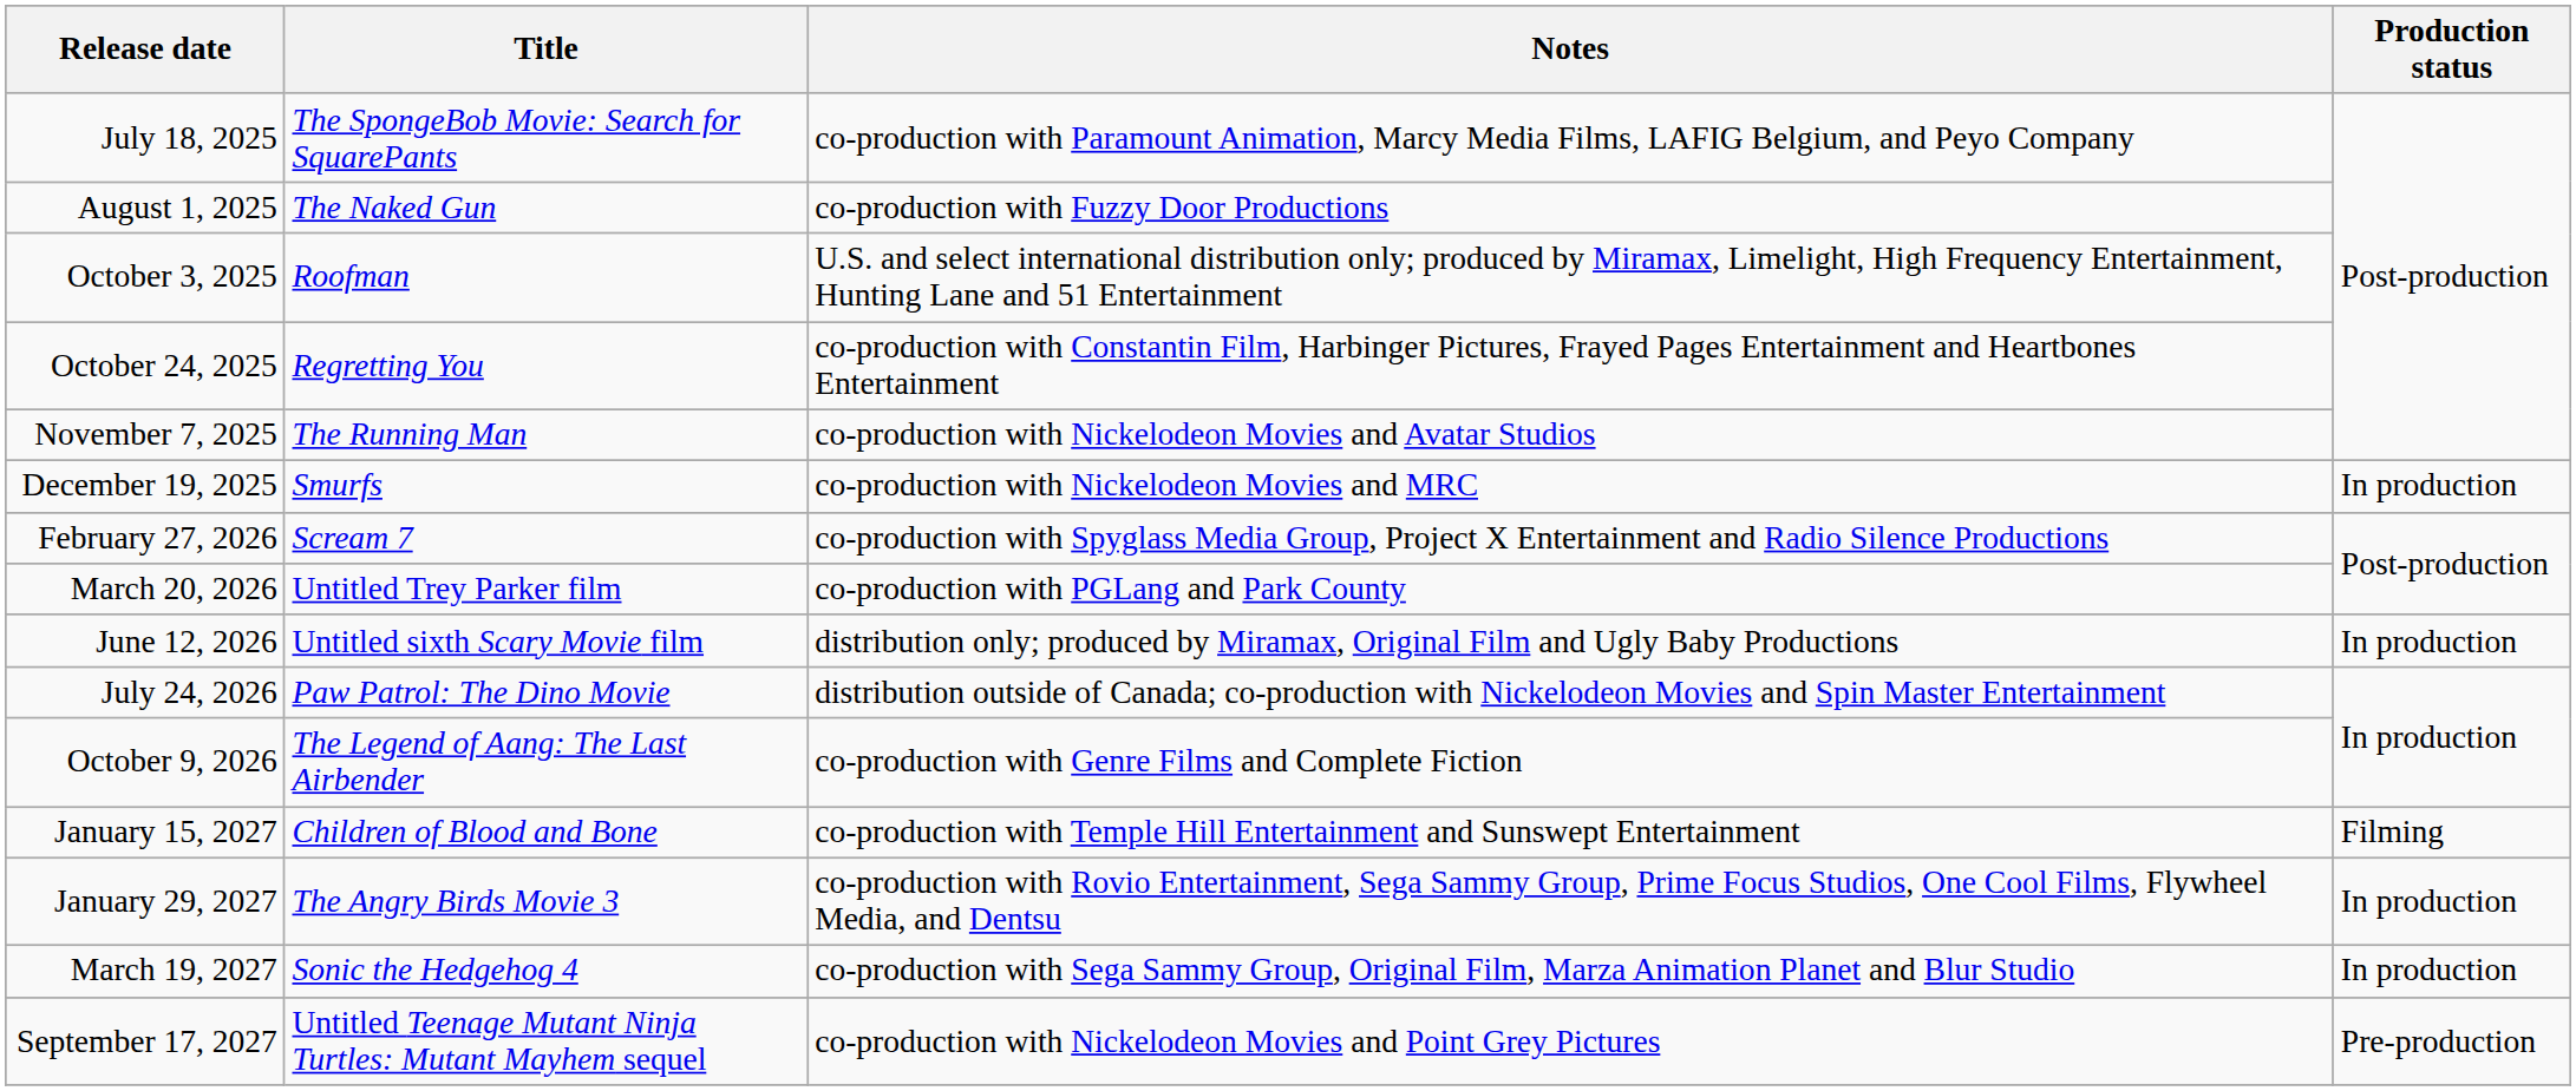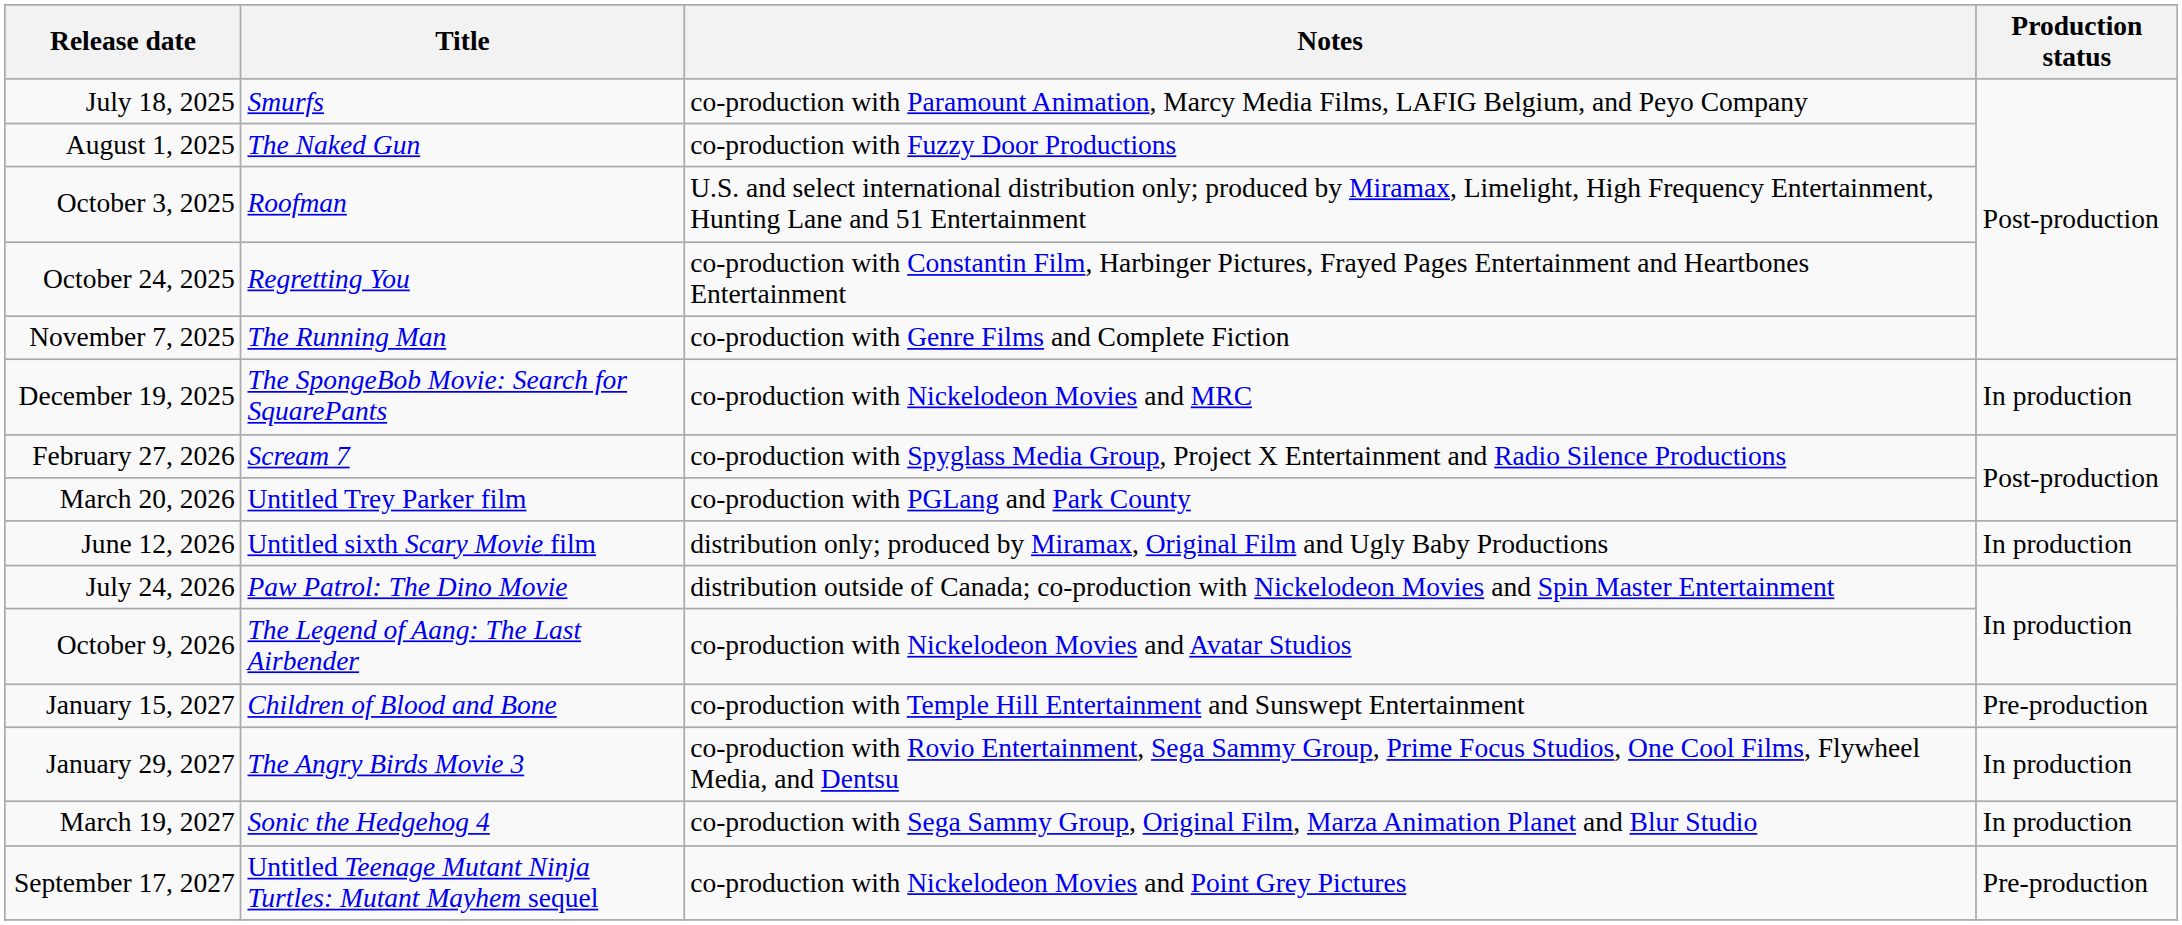July 18, 2025 | Title: The SpongeBob Movie: Search for SquarePants -> Smurfs
November 7, 2025 | Notes: co-production with Nickelodeon Movies and Avatar Studios -> co-production with Genre Films and Complete Fiction
December 19, 2025 | Title: Smurfs -> The SpongeBob Movie: Search for SquarePants
October 9, 2026 | Notes: co-production with Genre Films and Complete Fiction -> co-production with Nickelodeon Movies and Avatar Studios
January 15, 2027 | Production status: Filming -> Pre-production
